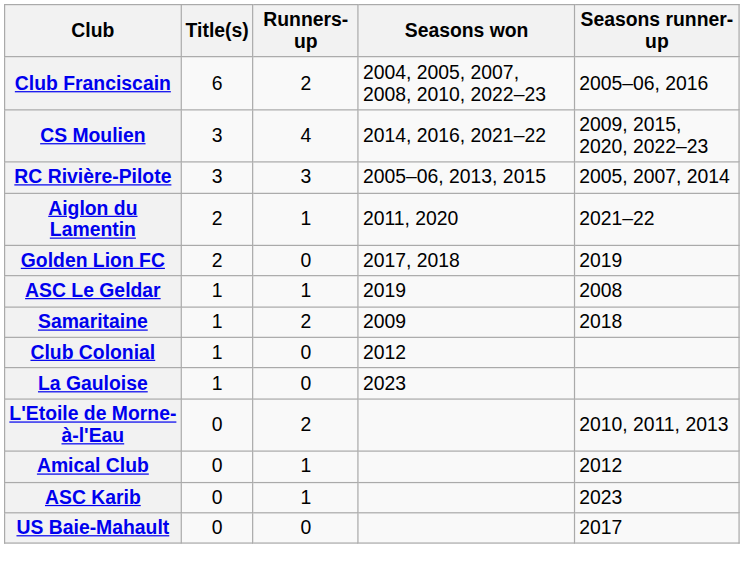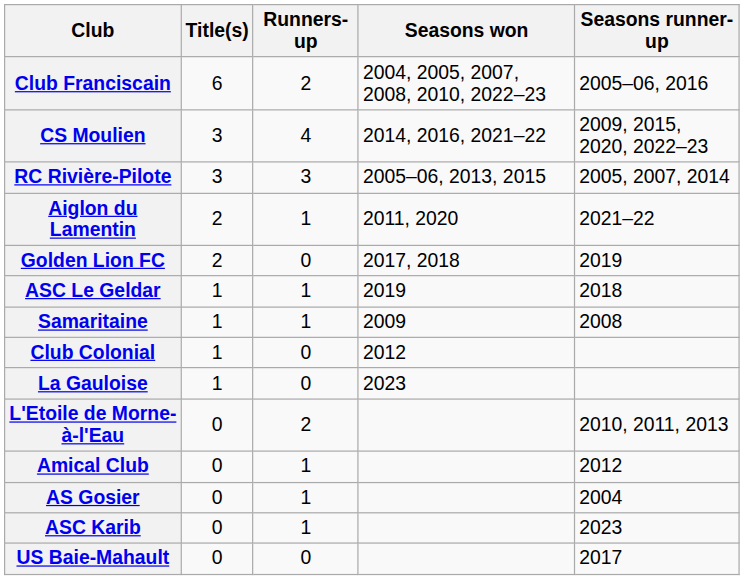ASC Le Geldar | Seasons runner-up: 2008 -> 2018
Samaritaine | Runners-up: 2 -> 1
Samaritaine | Seasons runner-up: 2018 -> 2008
+ row: AS Gosier | 0 | 1 | 2004
